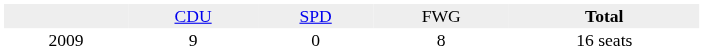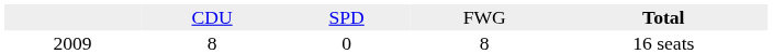2009 | column 2: 9 -> 8
